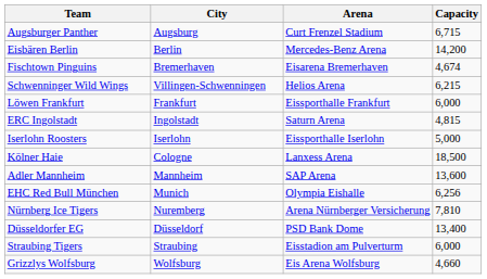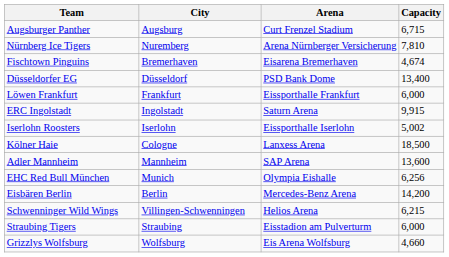rows swapped: Eisbären Berlin <-> Nürnberg Ice Tigers
rows swapped: Düsseldorfer EG <-> Schwenninger Wild Wings
ERC Ingolstadt | Capacity: 4,815 -> 9,915
Iserlohn Roosters | Capacity: 5,000 -> 5,002
